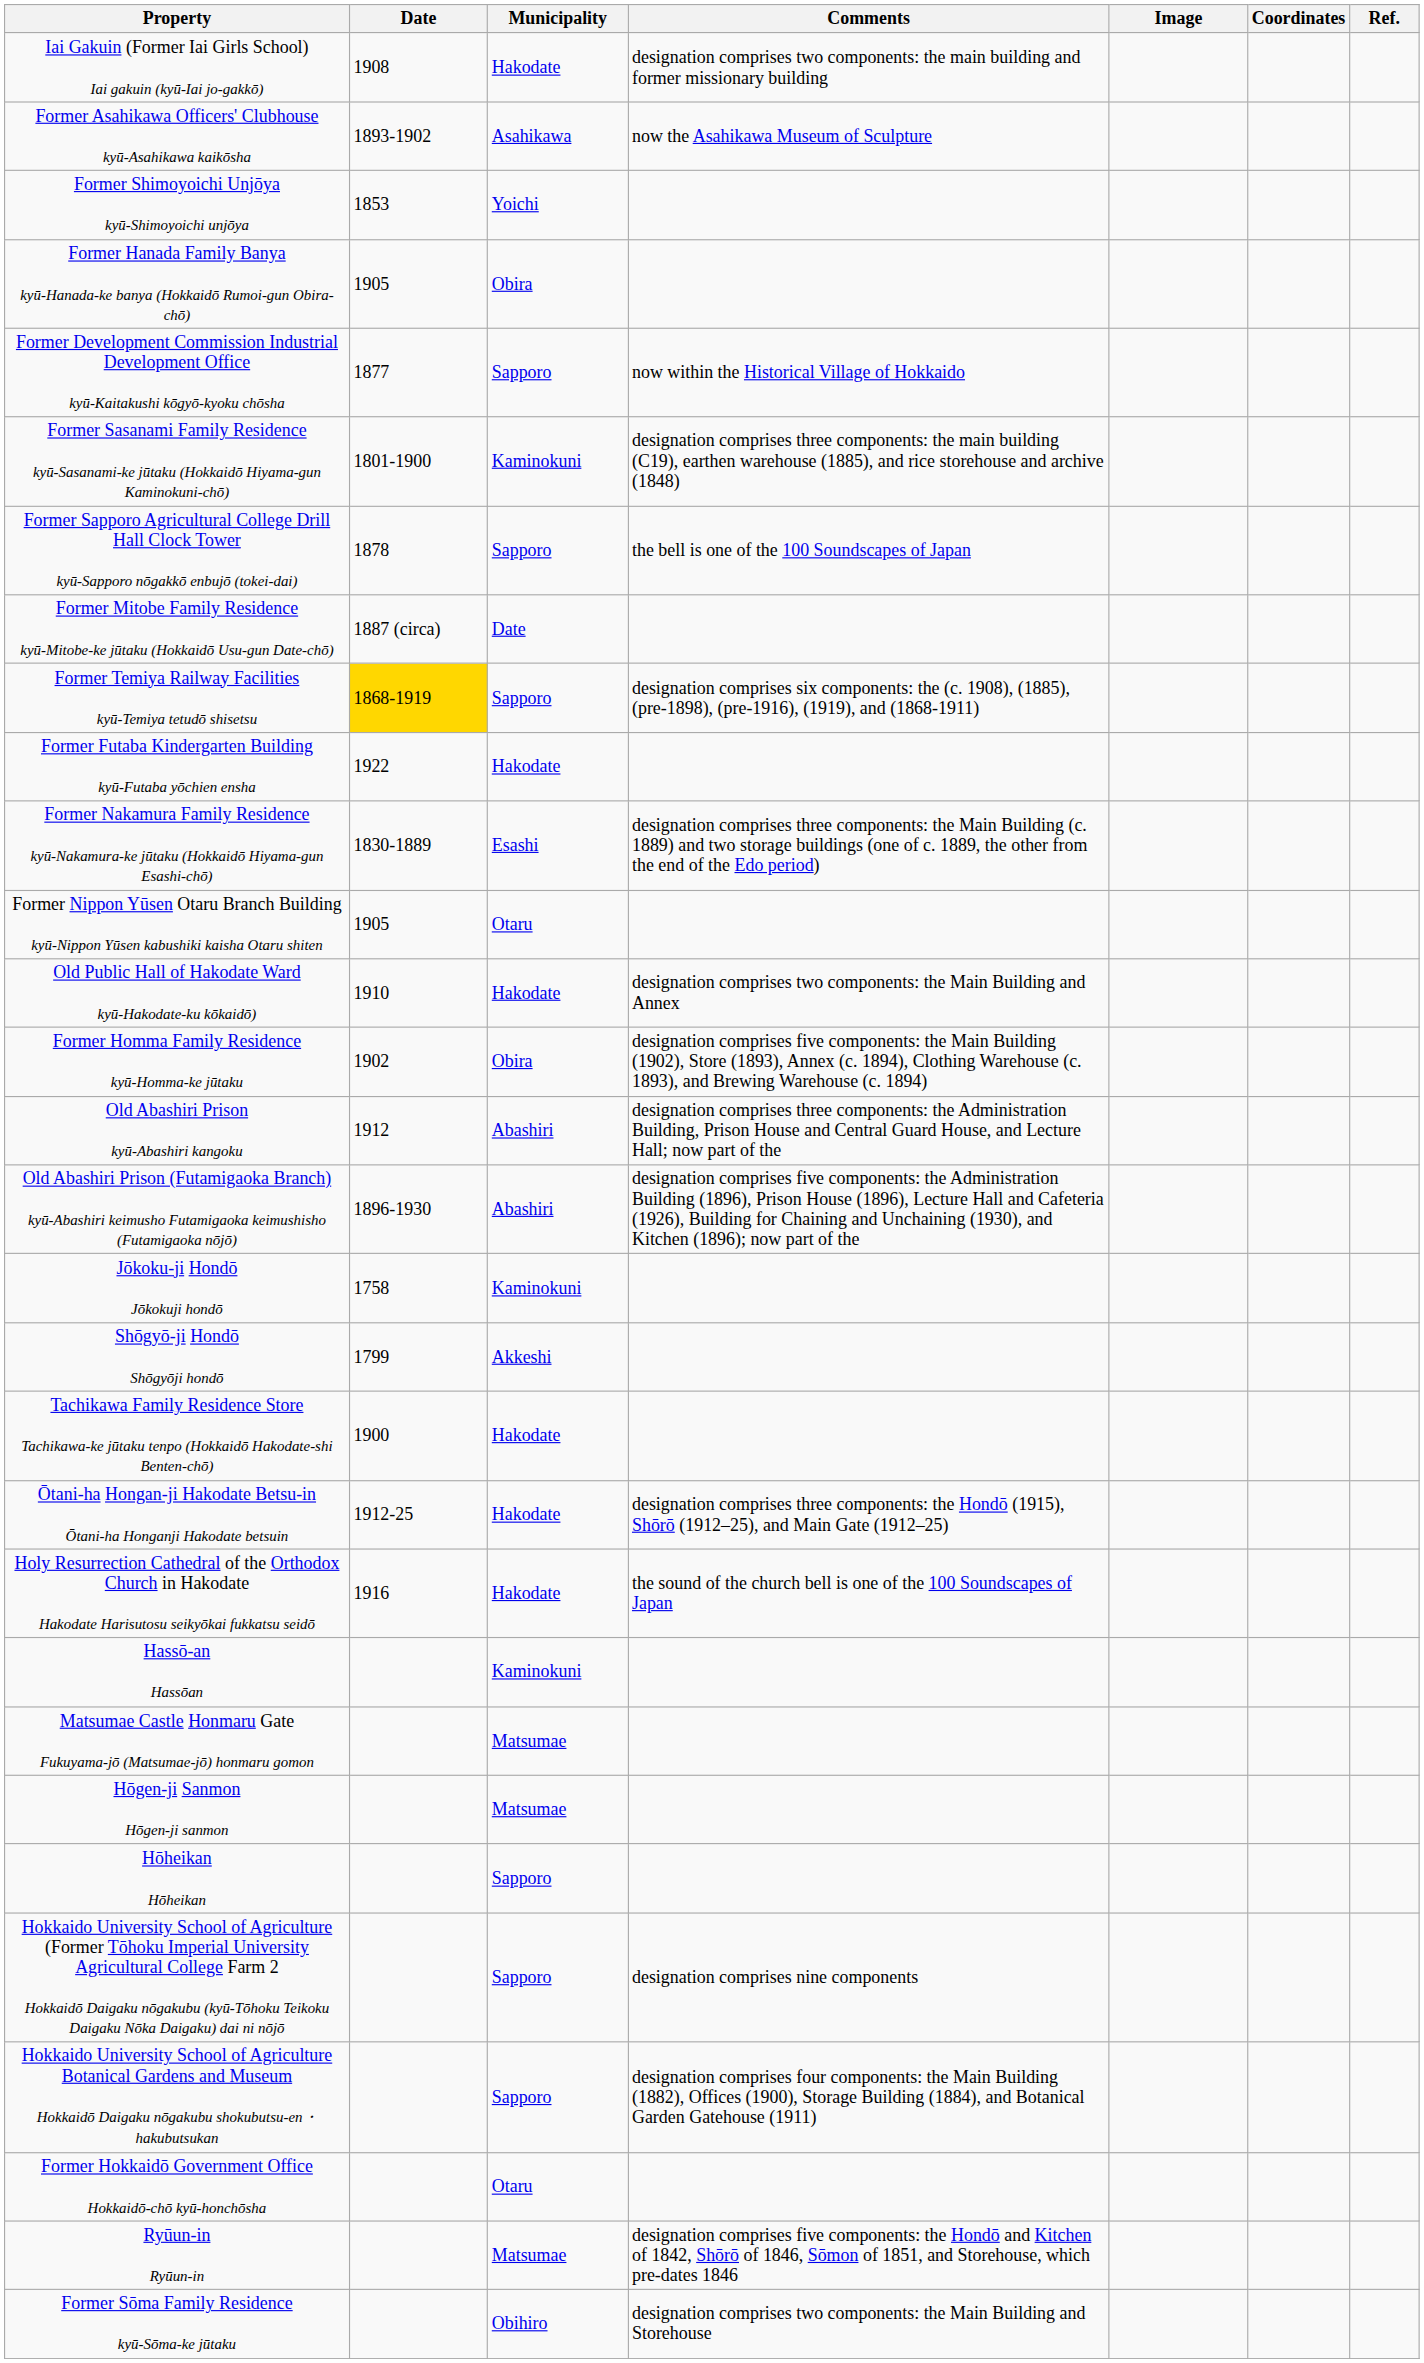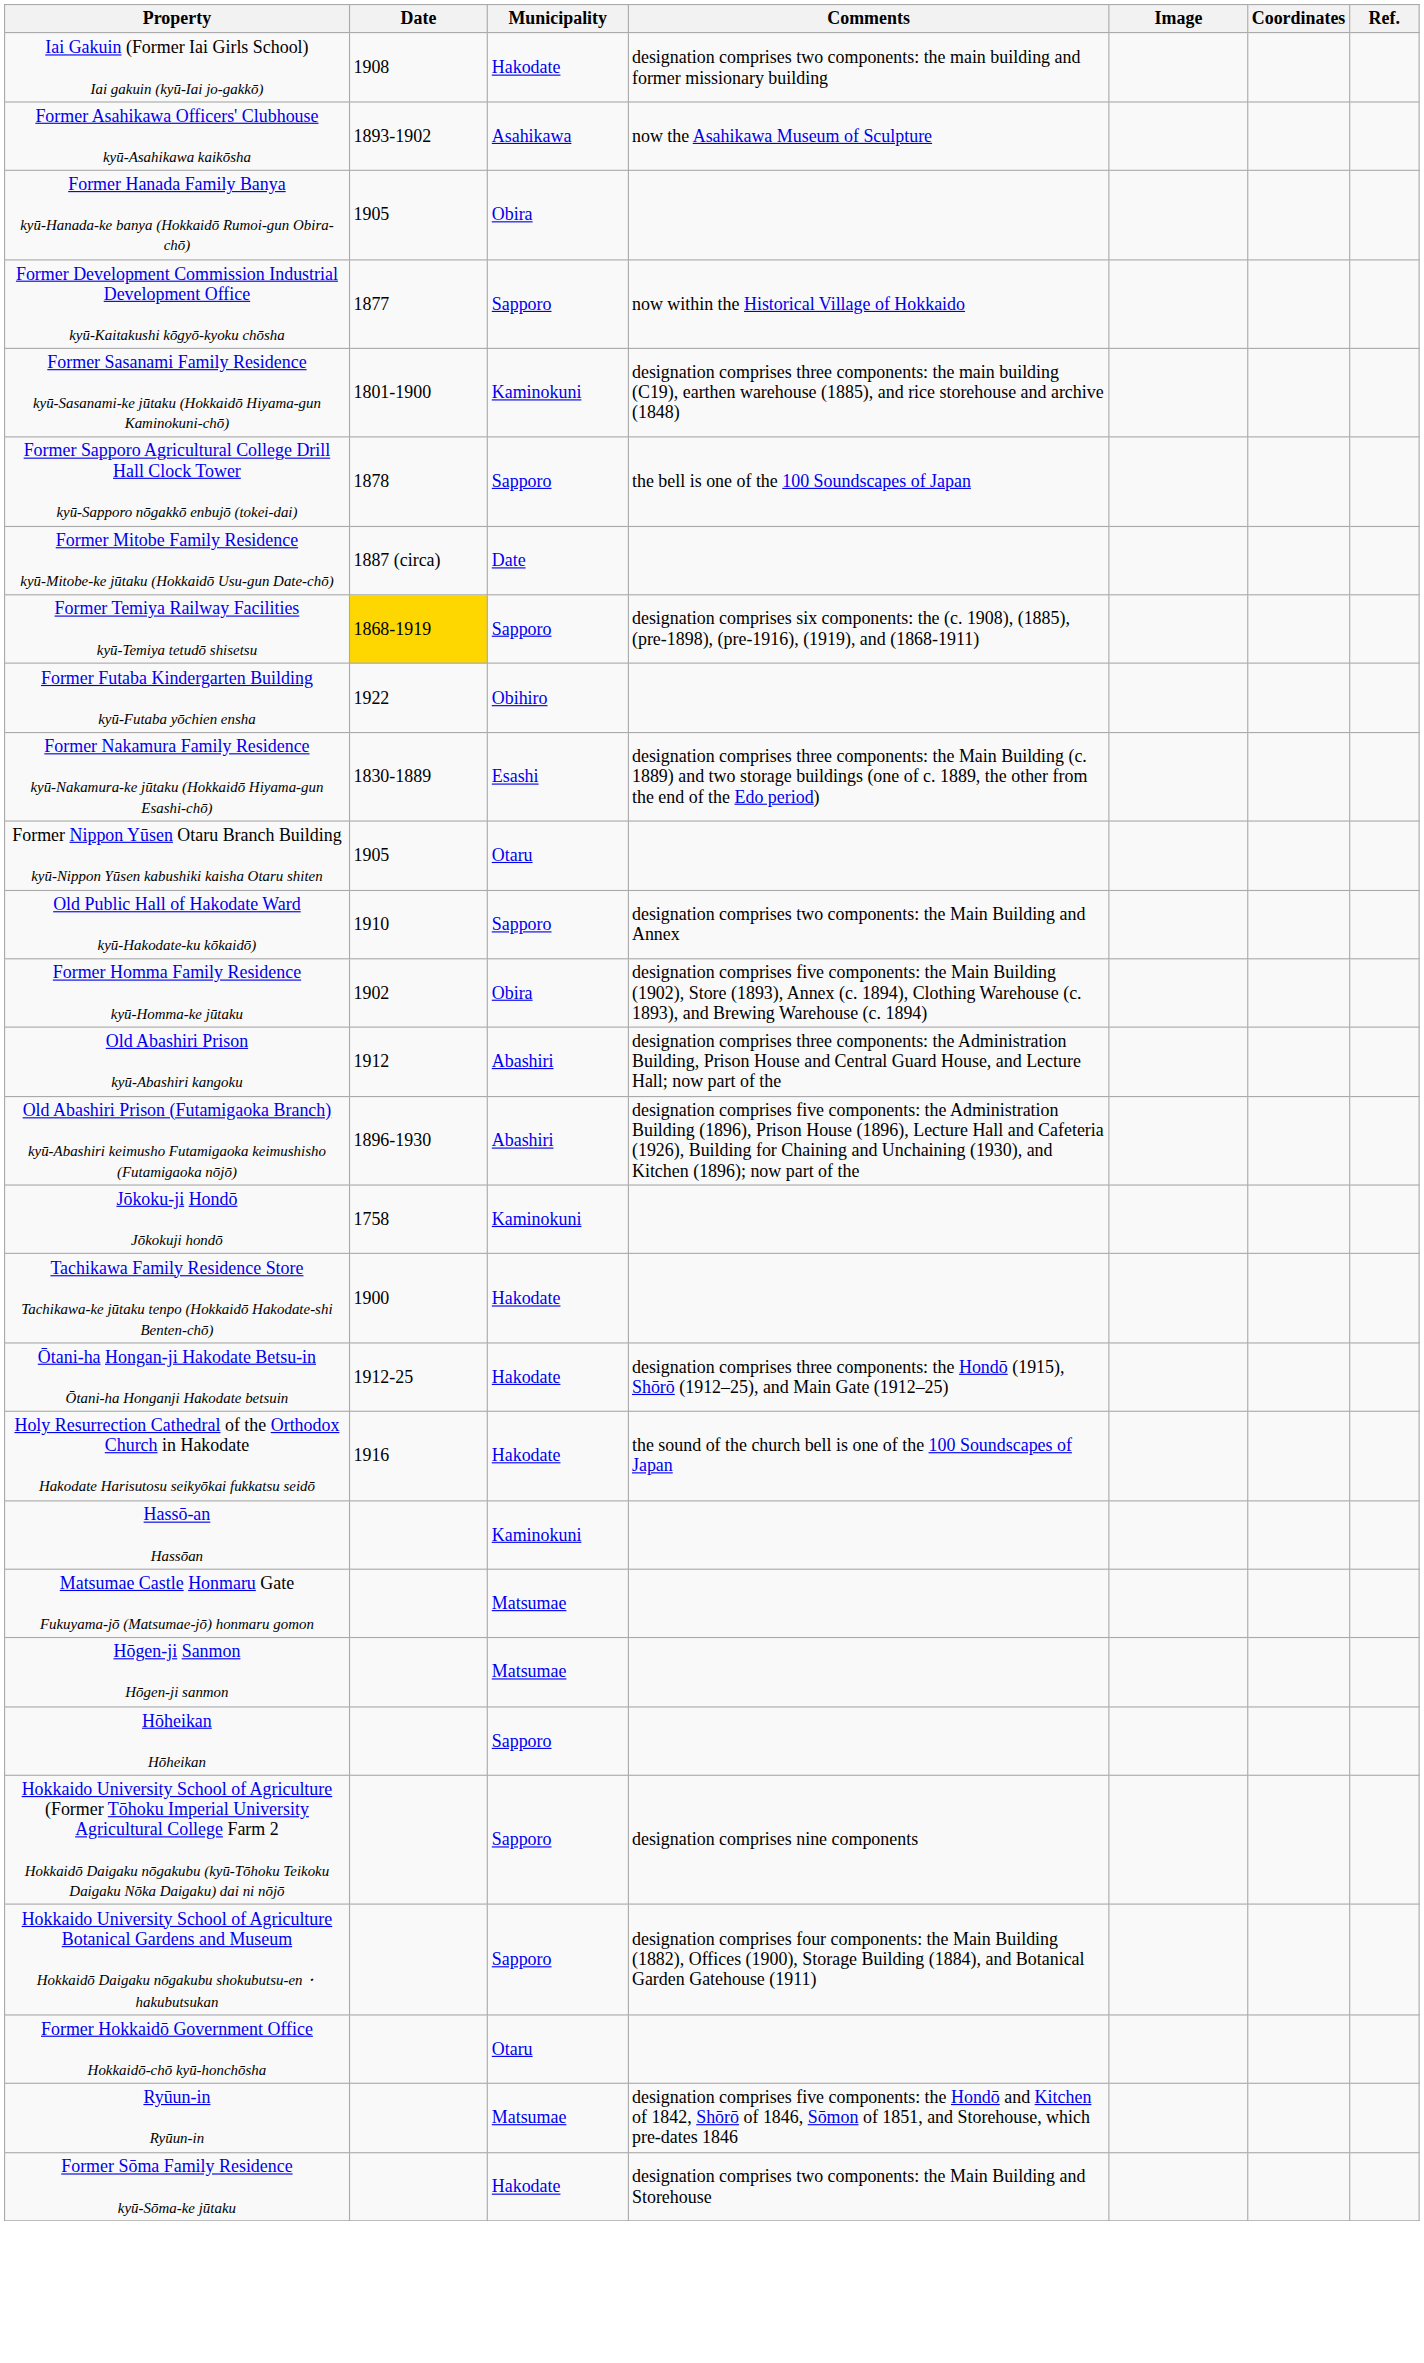- row: Former Shimoyoichi Unjōya kyū-Shimoyoichi unjōya | 1853 | Yoichi
Former Futaba Kindergarten Building kyū-Futaba yōchien ensha | Municipality: Hakodate -> Obihiro
Old Public Hall of Hakodate Ward kyū-Hakodate-ku kōkaidō) | Municipality: Hakodate -> Sapporo
- row: Shōgyō-ji Hondō Shōgyōji hondō | 1799 | Akkeshi
Former Sōma Family Residence kyū-Sōma-ke jūtaku | Municipality: Obihiro -> Hakodate
